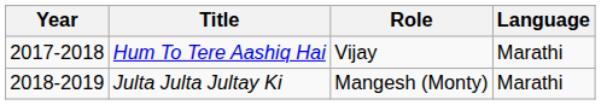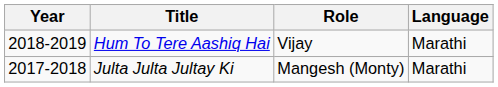Hum To Tere Aashiq Hai | Year: 2017-2018 -> 2018-2019
Julta Julta Jultay Ki | Year: 2018-2019 -> 2017-2018
